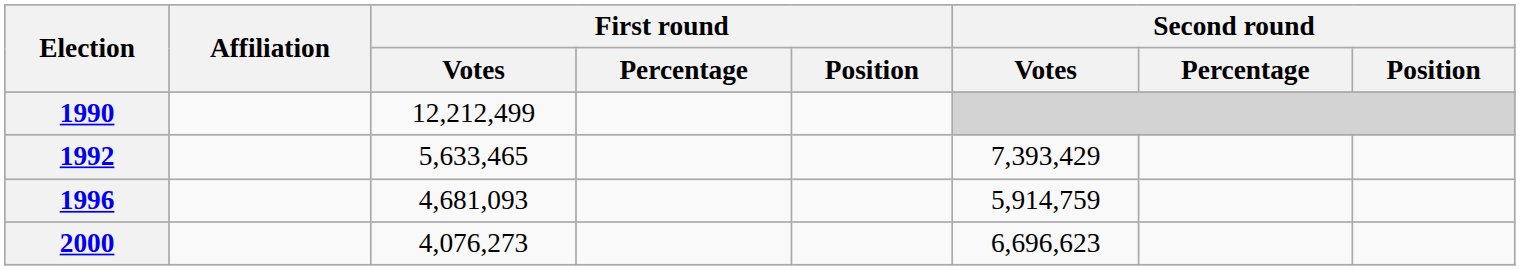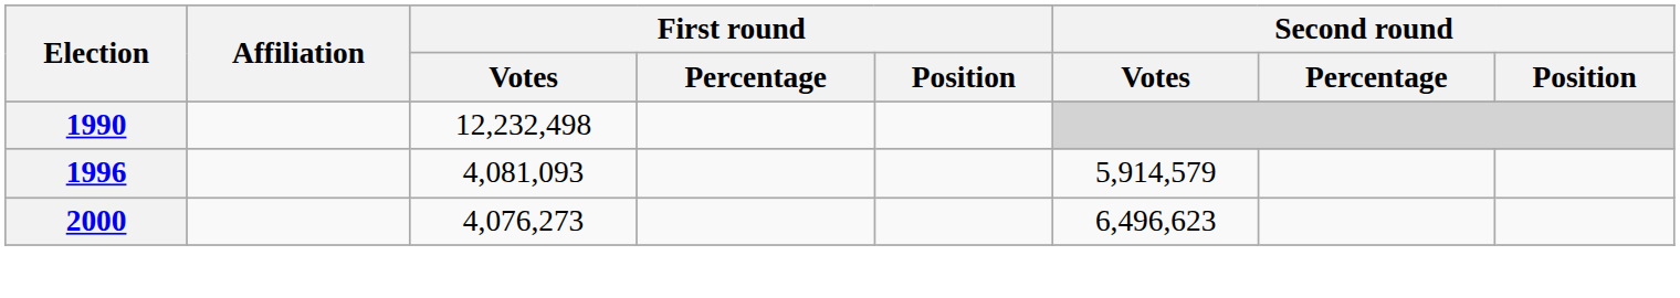1990 | First round / Votes: 12,212,499 -> 12,232,498
- row: 1992 | 5,633,465 | 7,393,429
1996 | First round / Votes: 4,681,093 -> 4,081,093
1996 | Second round / Votes: 5,914,759 -> 5,914,579
2000 | Second round / Votes: 6,696,623 -> 6,496,623
